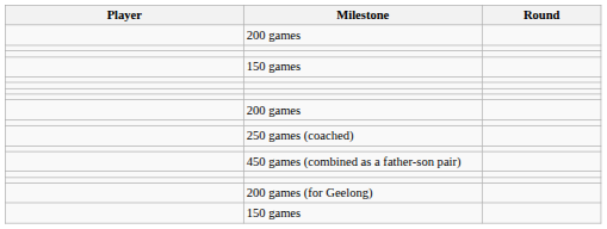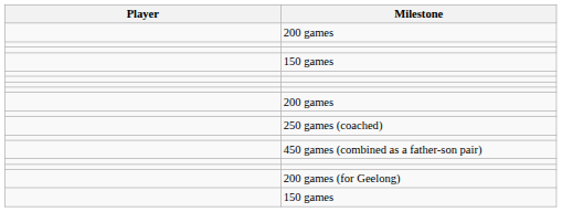- column: Round
